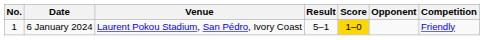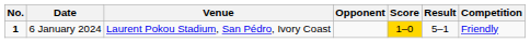columns swapped: Opponent <-> Result
6 January 2024 | No.: normal -> bold
